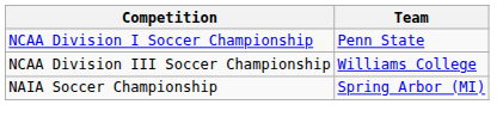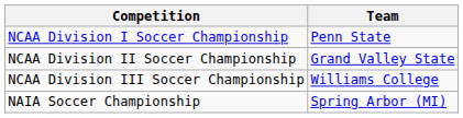+ row: NCAA Division II Soccer Championship | Grand Valley State
